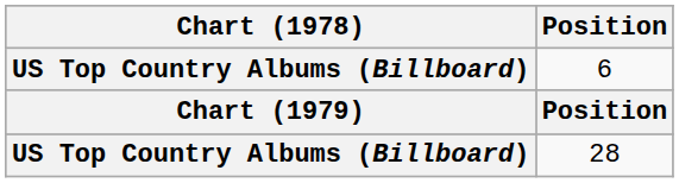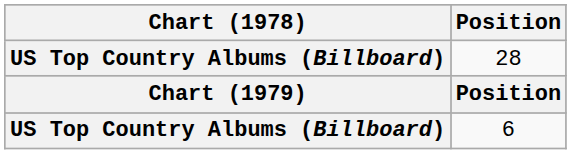rows swapped: 28 <-> 6
